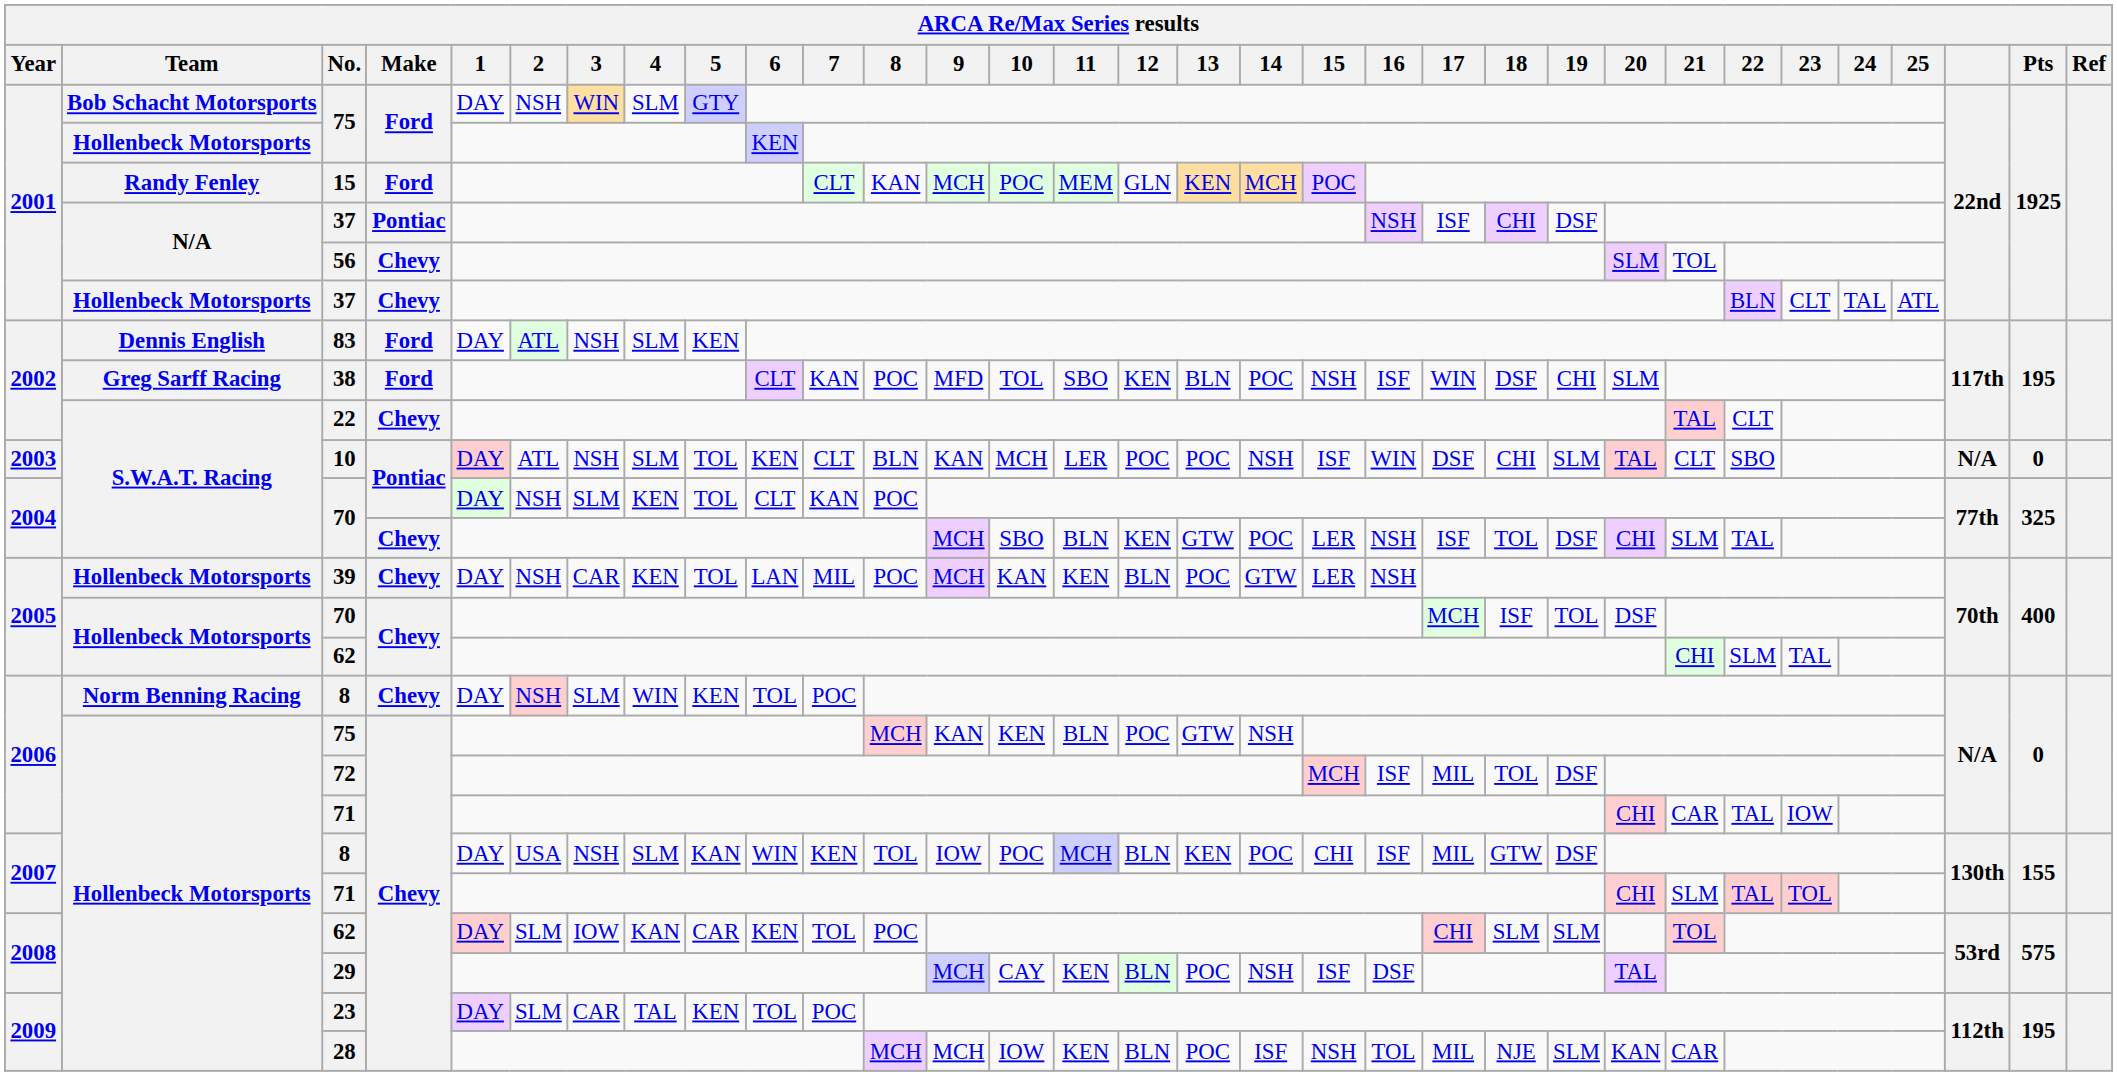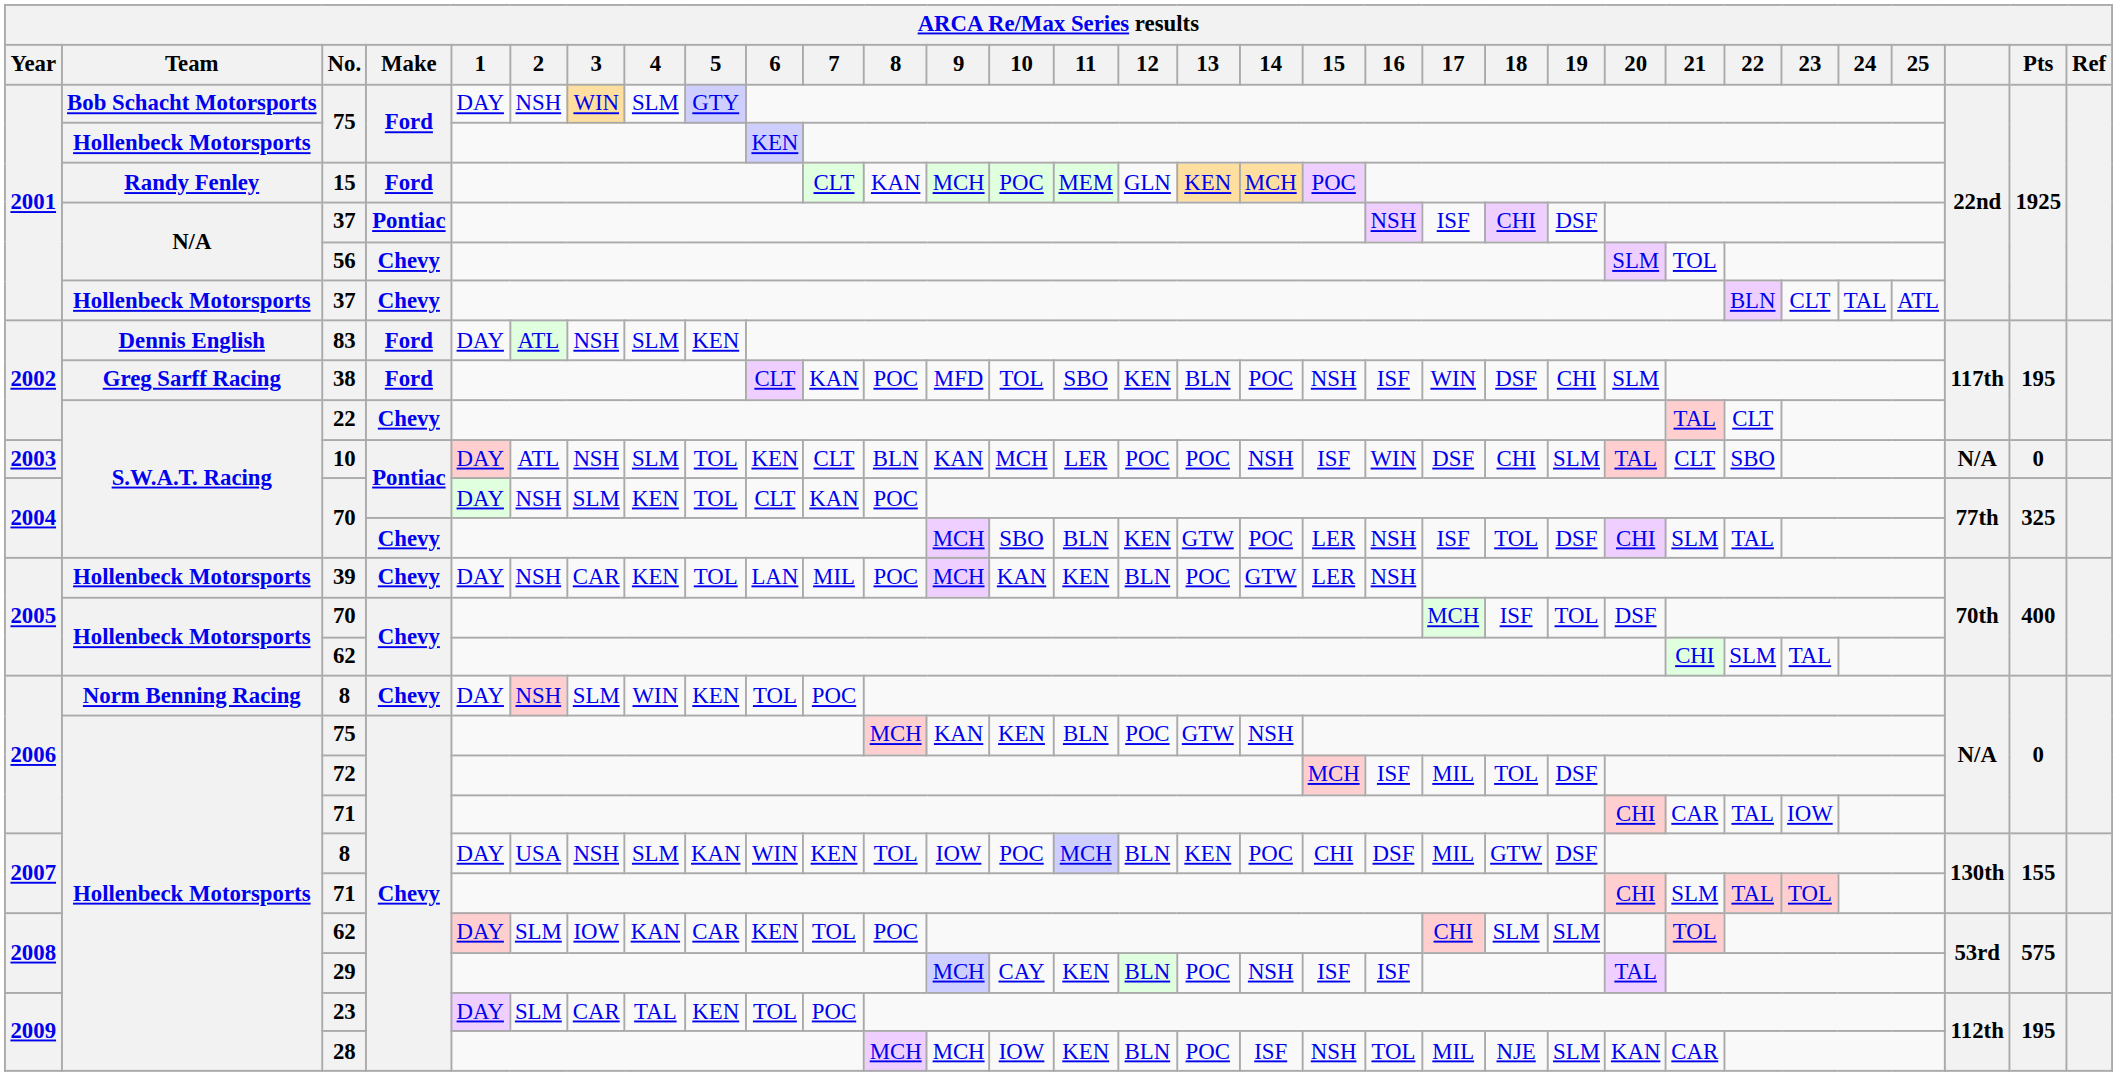2007 / 8 | 16: ISF -> DSF
29 | 16: DSF -> ISF
